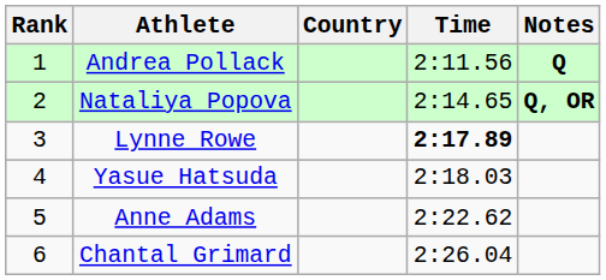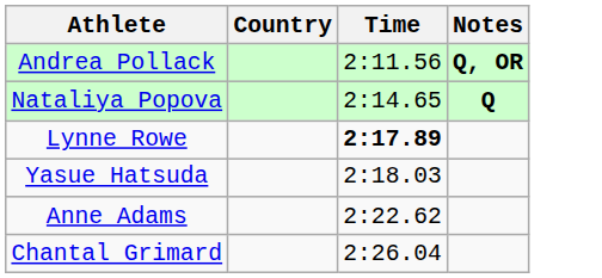- column: Rank | 1 | 2 | 3 | 4 | 5 | 6
Andrea Pollack | Notes: Q -> Q, OR
Nataliya Popova | Notes: Q, OR -> Q
